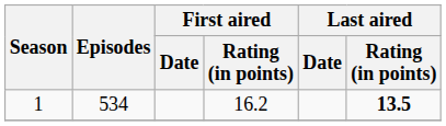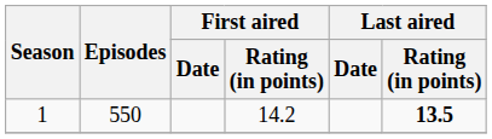1 | Episodes: 534 -> 550
1 | First aired / Rating (in points): 16.2 -> 14.2
